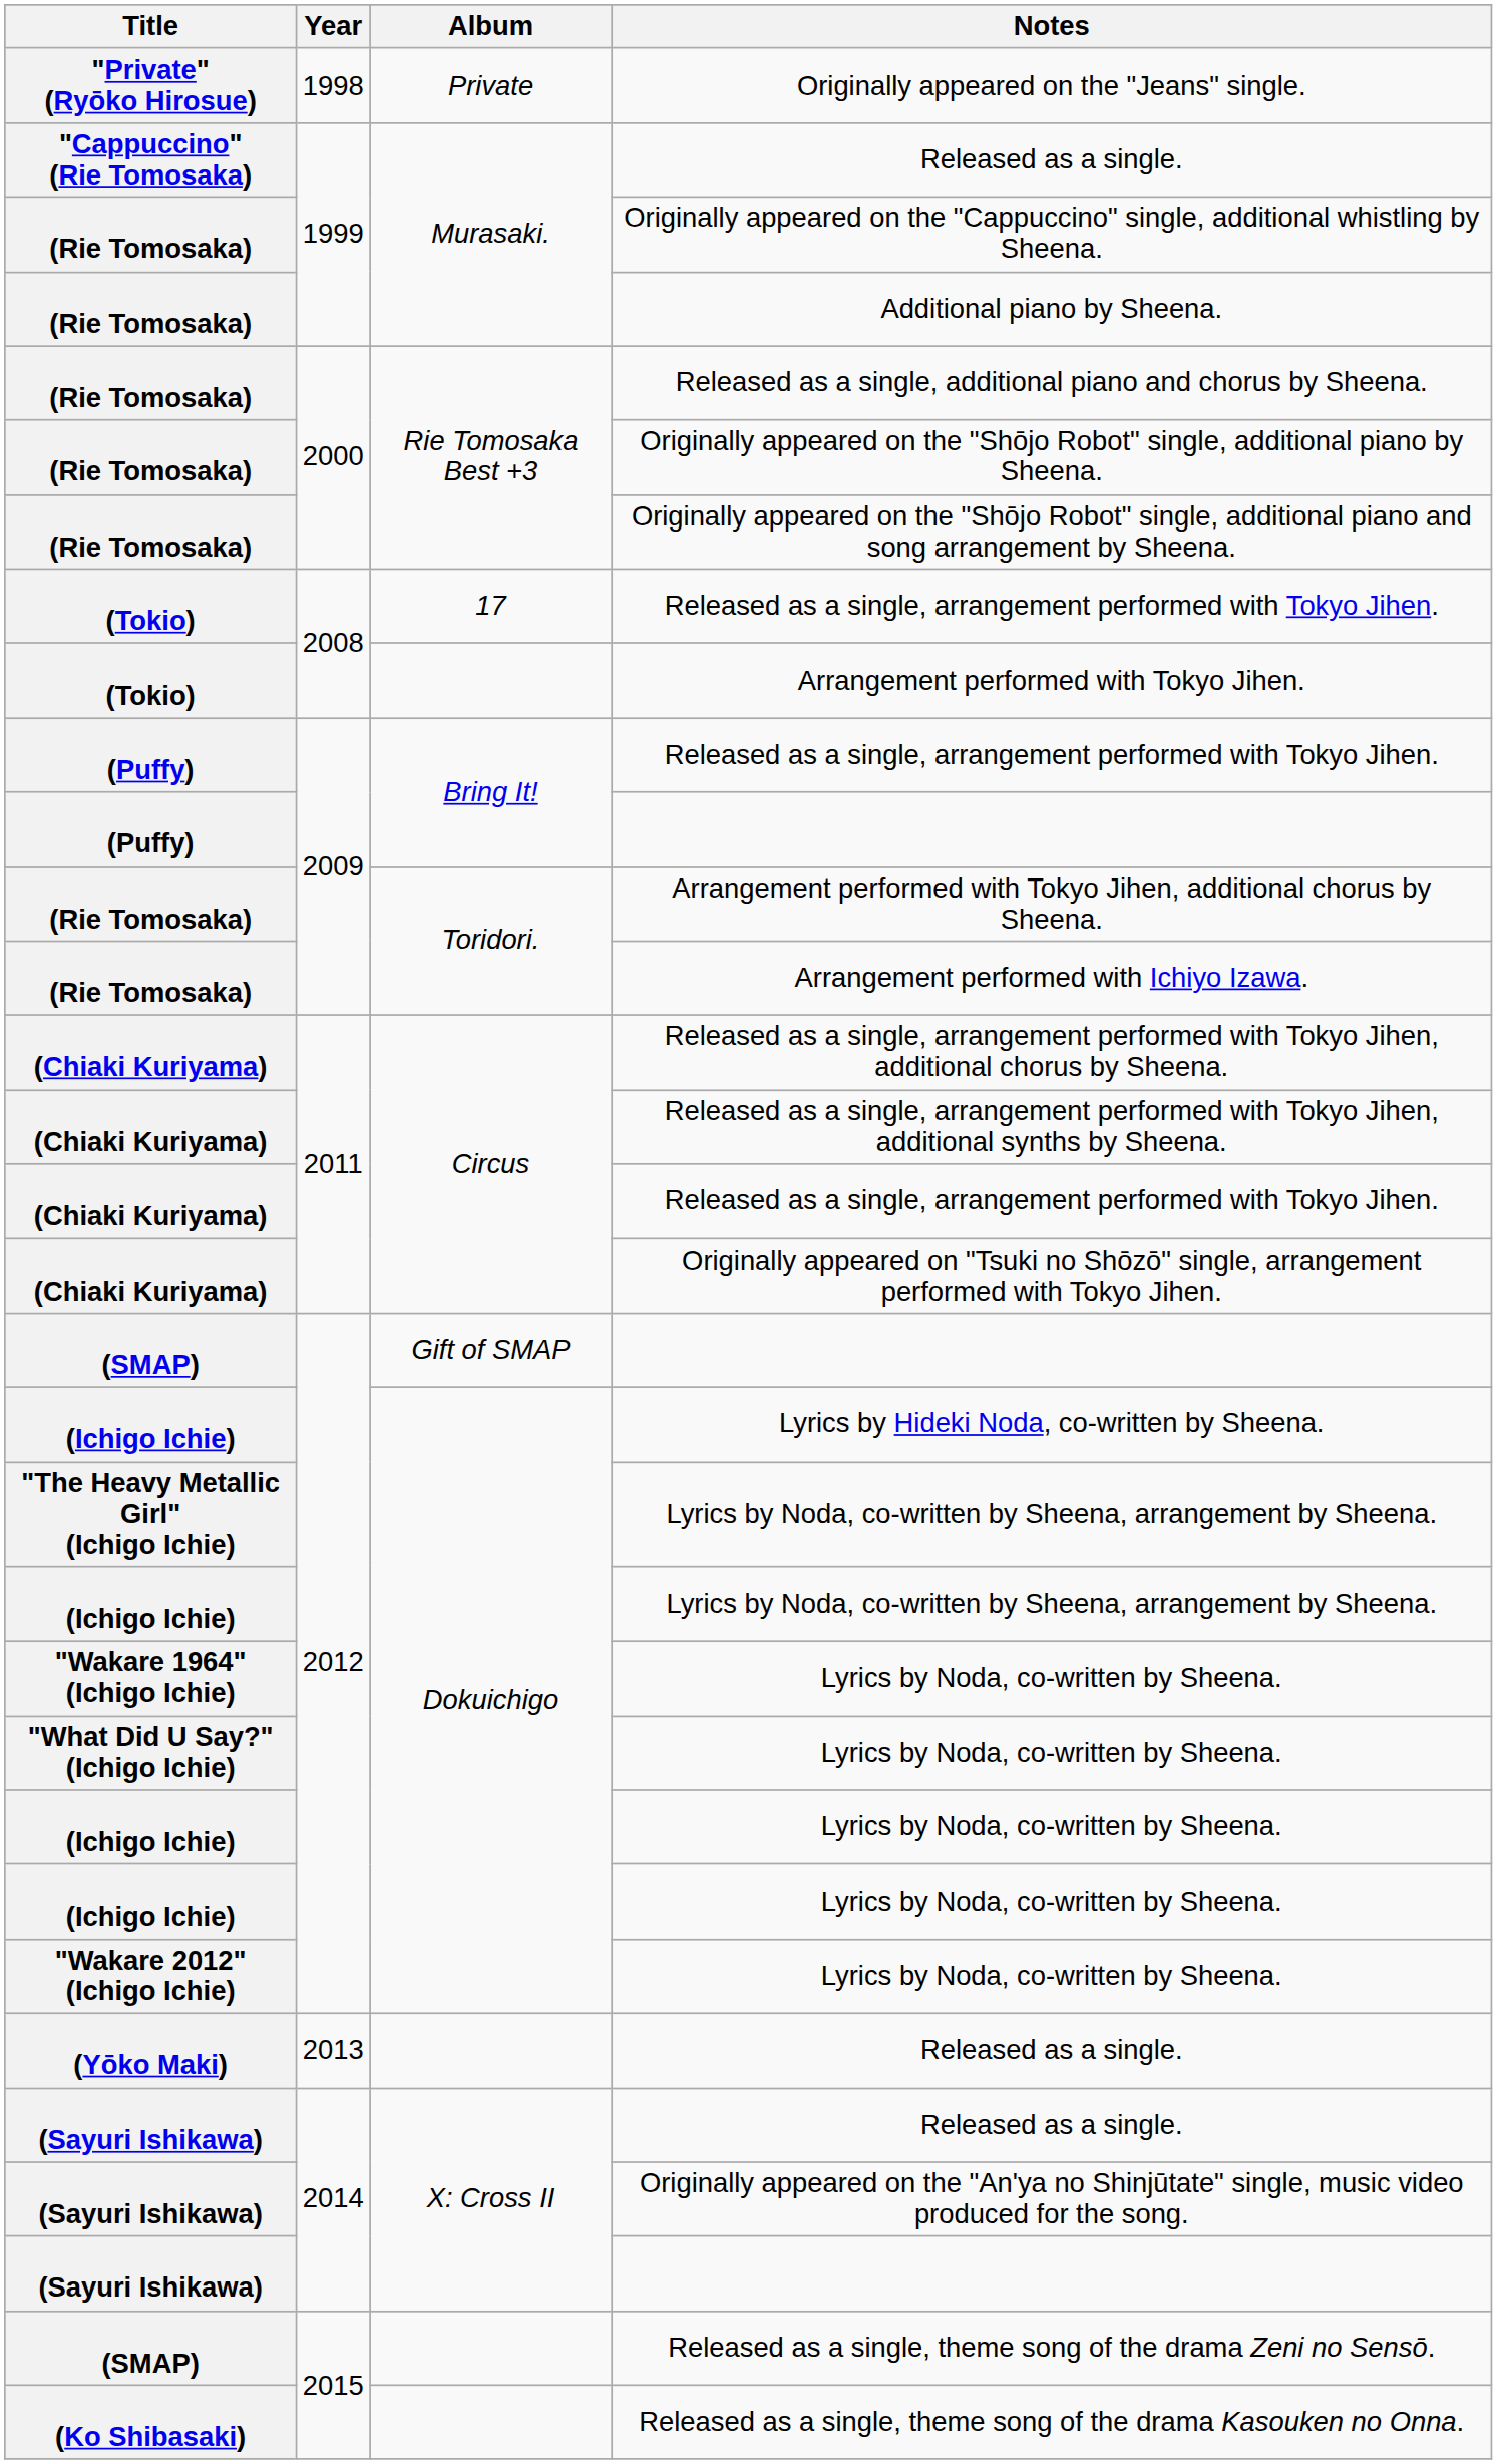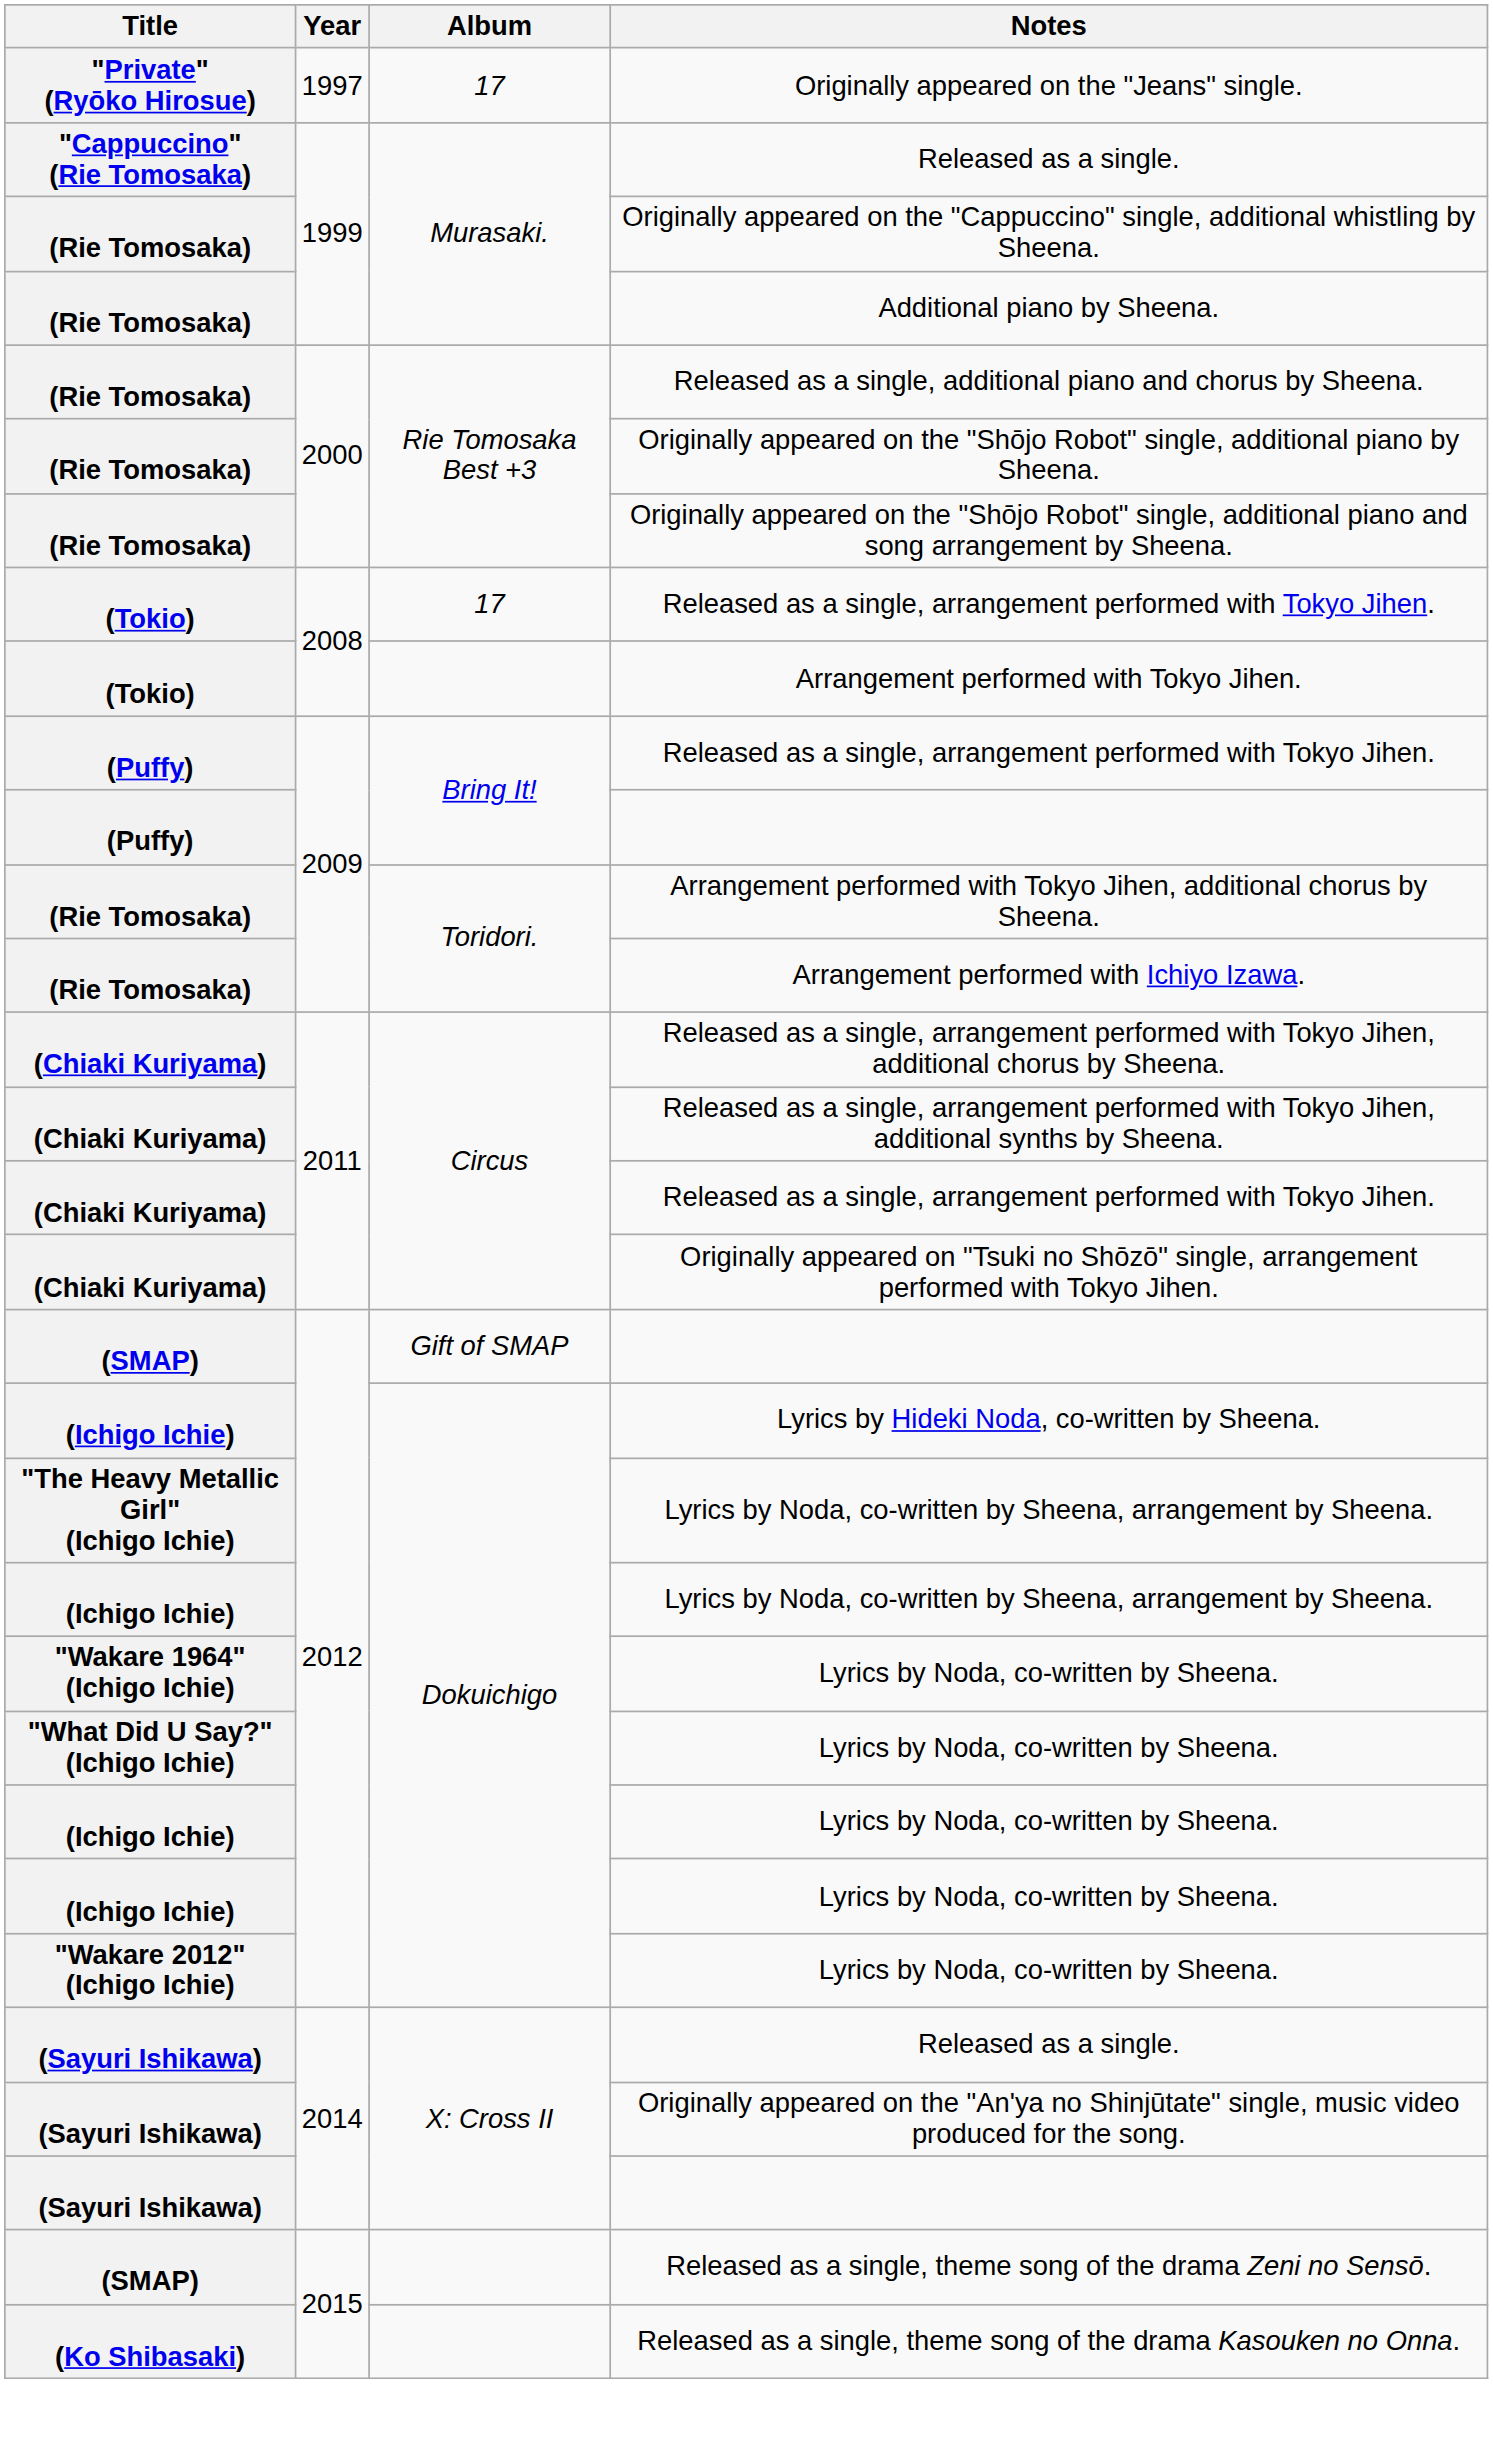Originally appeared on the "Jeans" single. | Year: 1998 -> 1997
Originally appeared on the "Jeans" single. | Album: Private -> 17
- row: (Yōko Maki) | 2013 | Released as a single.
